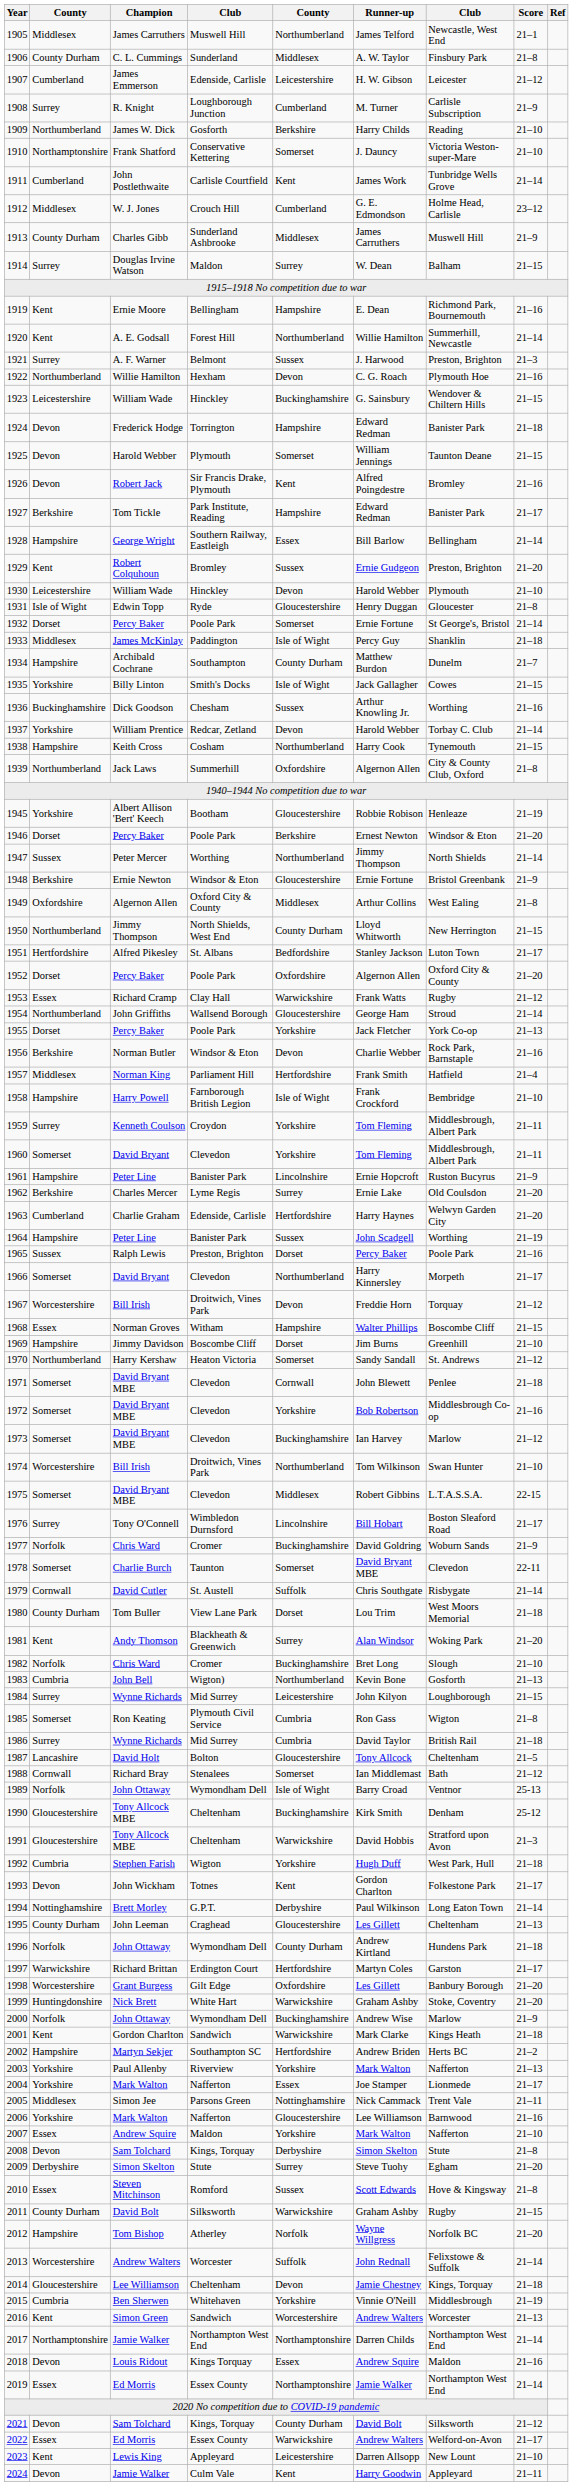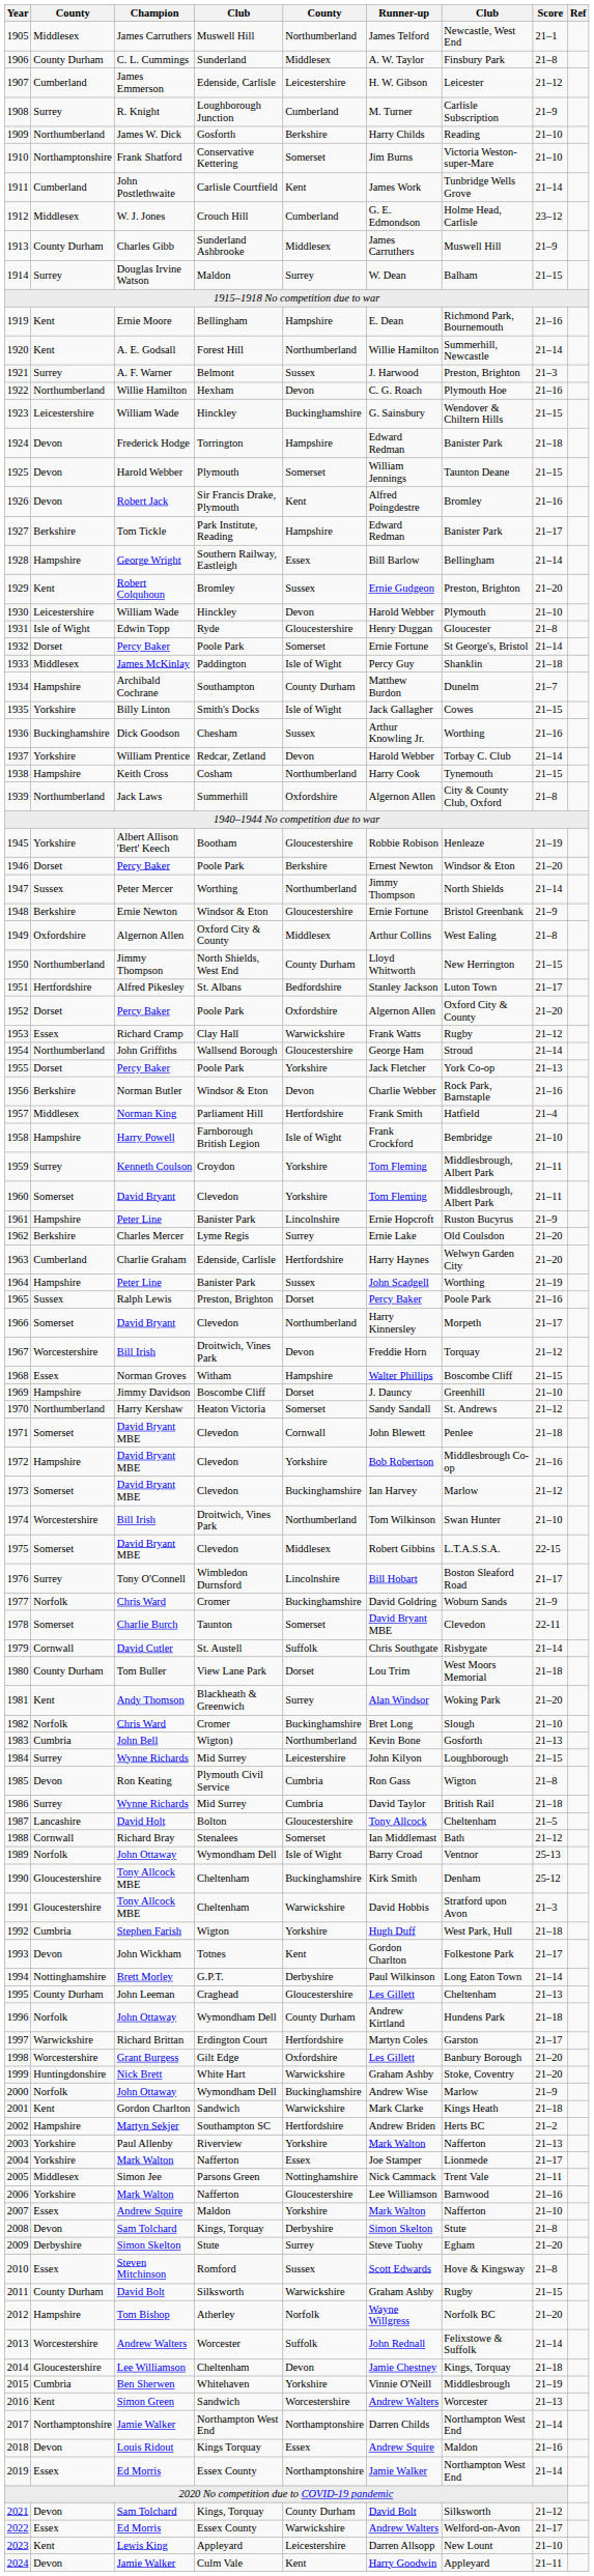1910 | Runner-up: J. Dauncy -> Jim Burns
1969 | Runner-up: Jim Burns -> J. Dauncy
1972 | column 2: Somerset -> Hampshire
1985 | column 2: Somerset -> Devon
